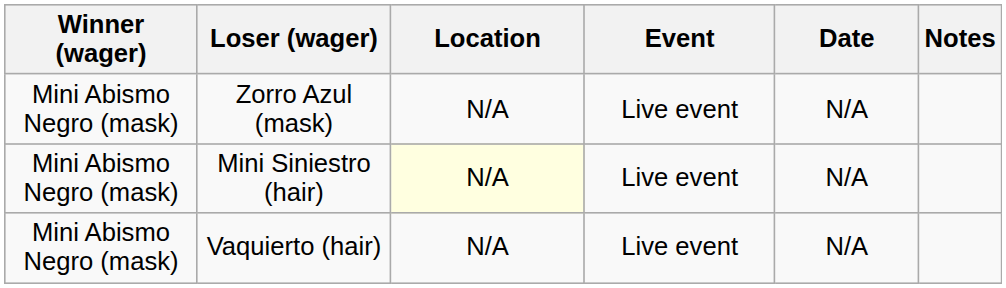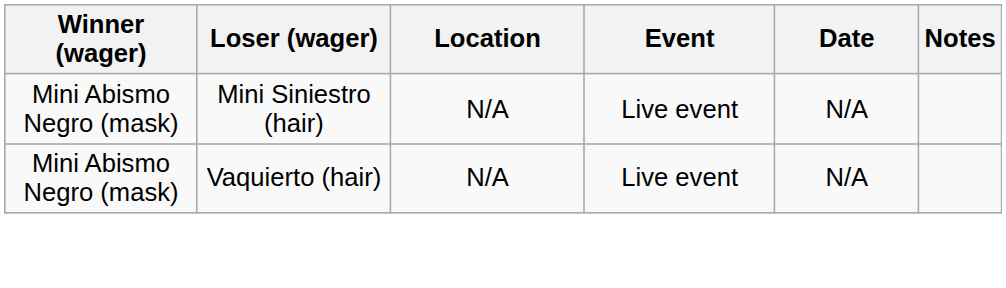- row: Mini Abismo Negro (mask) | Zorro Azul (mask) | N/A | Live event | N/A
Mini Siniestro (hair) | Location: lightyellow background -> no background
